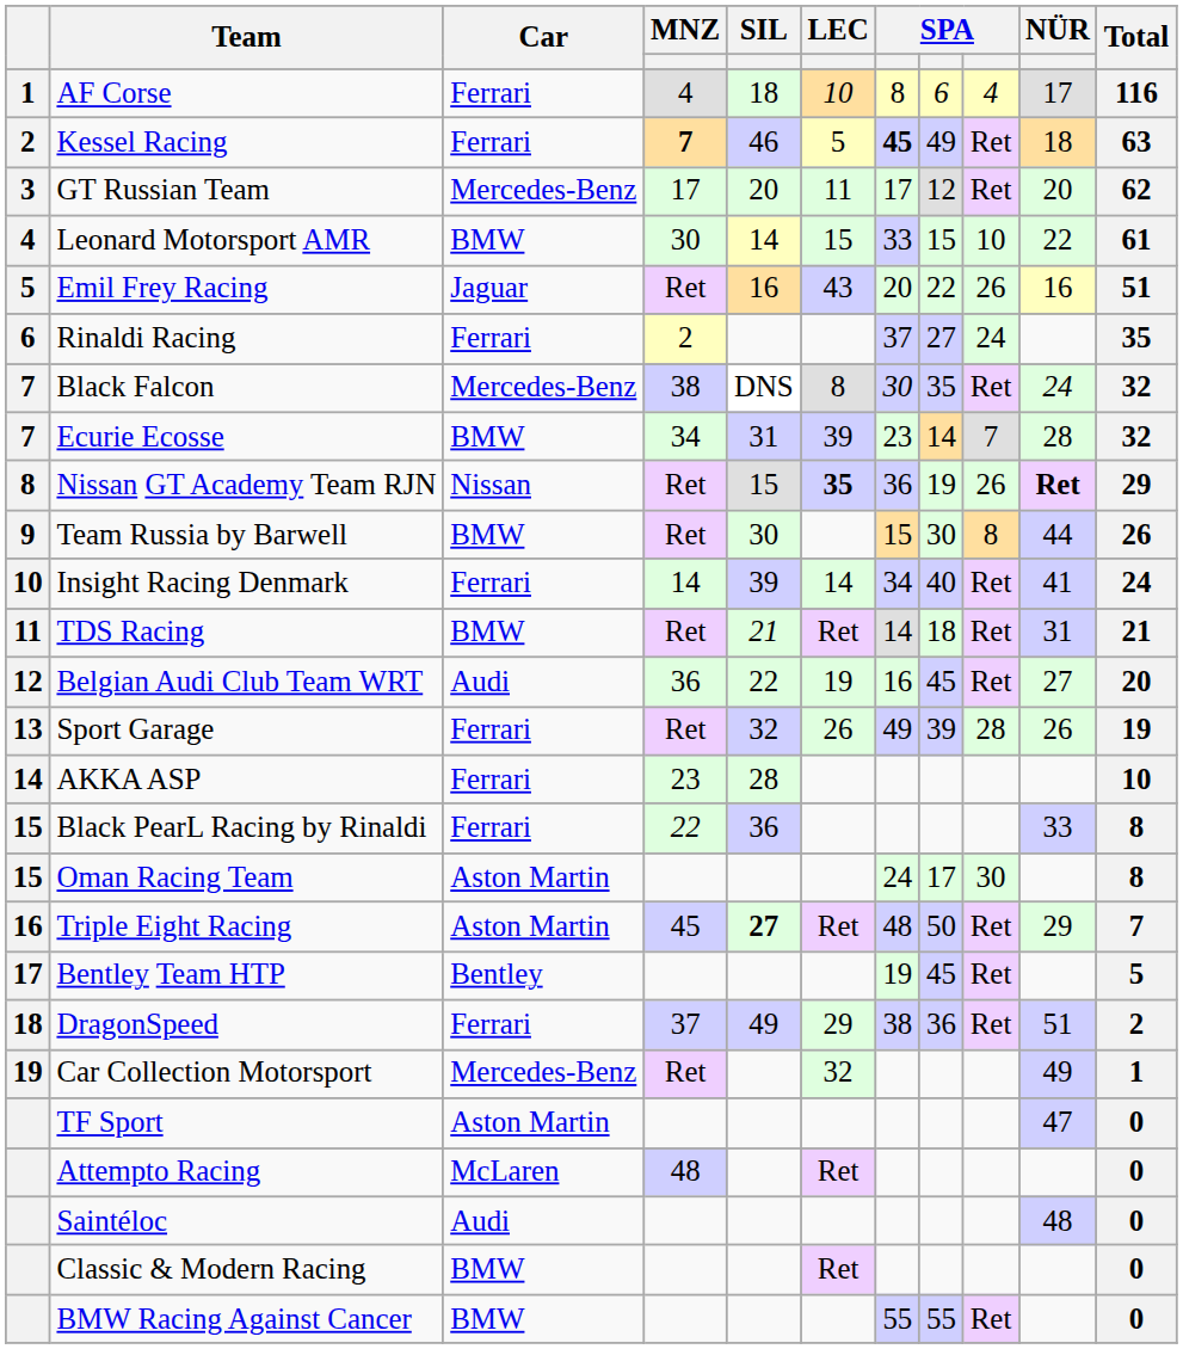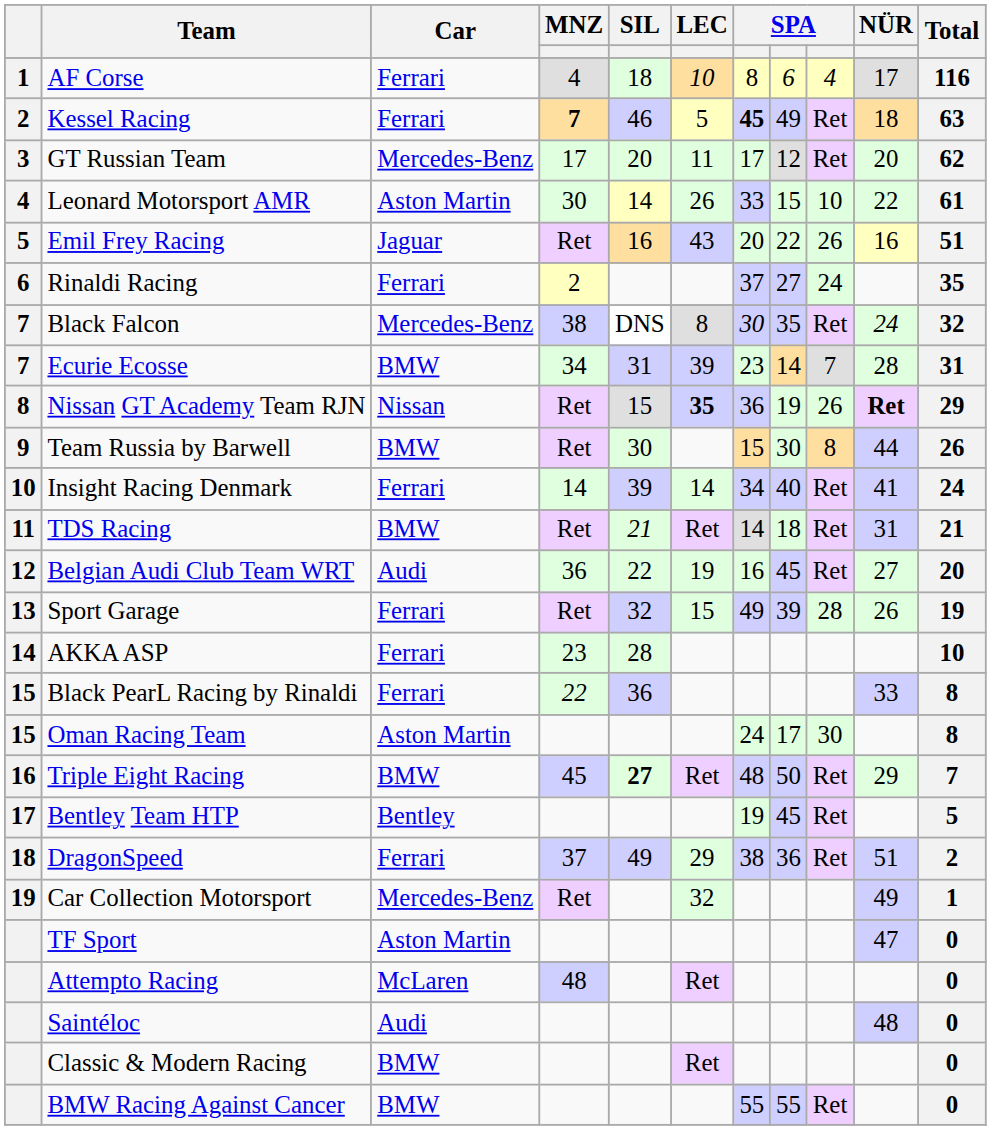Leonard Motorsport AMR | Car: BMW -> Aston Martin
Leonard Motorsport AMR | LEC: 15 -> 26
Ecurie Ecosse | Total: 32 -> 31
Sport Garage | LEC: 26 -> 15
Triple Eight Racing | Car: Aston Martin -> BMW
